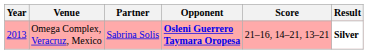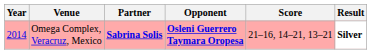Omega Complex, Veracruz, Mexico | Year: 2013 -> 2014
Omega Complex, Veracruz, Mexico | Partner: normal -> bold
